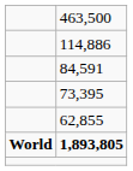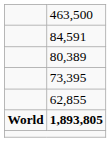- row: 114,886
+ row: 80,389
